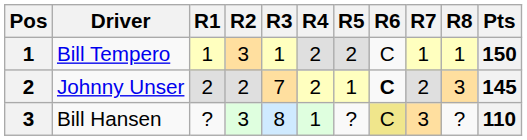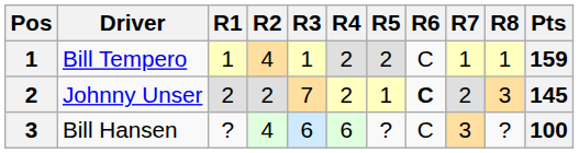Bill Tempero | R2: 3 -> 4
Bill Tempero | Pts: 150 -> 159
Bill Hansen | R2: 3 -> 4
Bill Hansen | R3: 8 -> 6
Bill Hansen | R4: 1 -> 6
Bill Hansen | R6: khaki background -> no background
Bill Hansen | Pts: 110 -> 100
